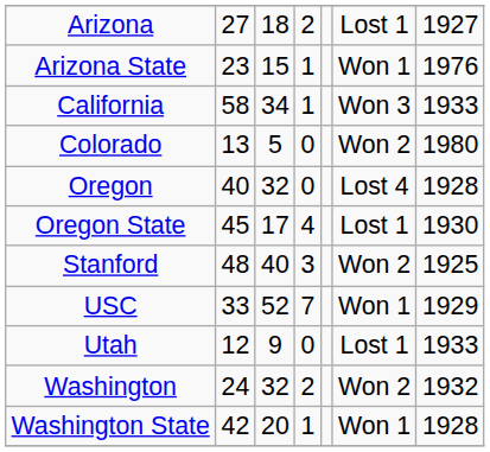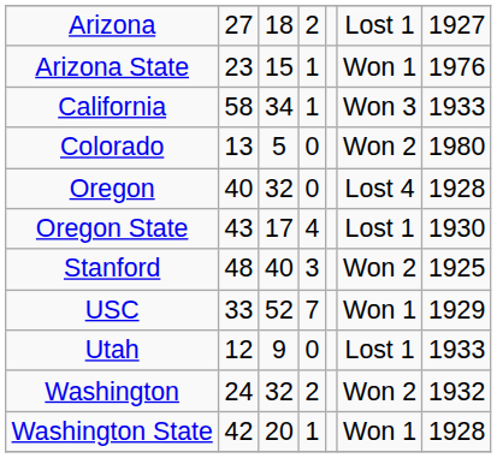Oregon State | column 2: 45 -> 43
